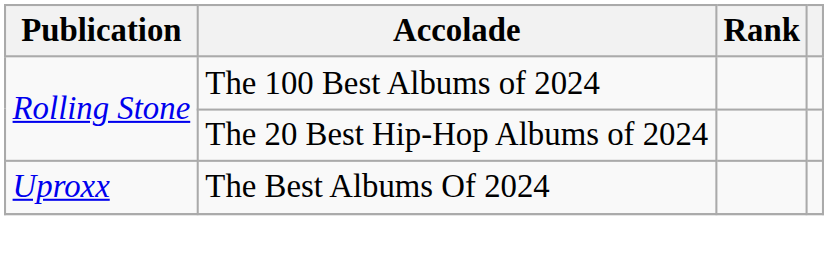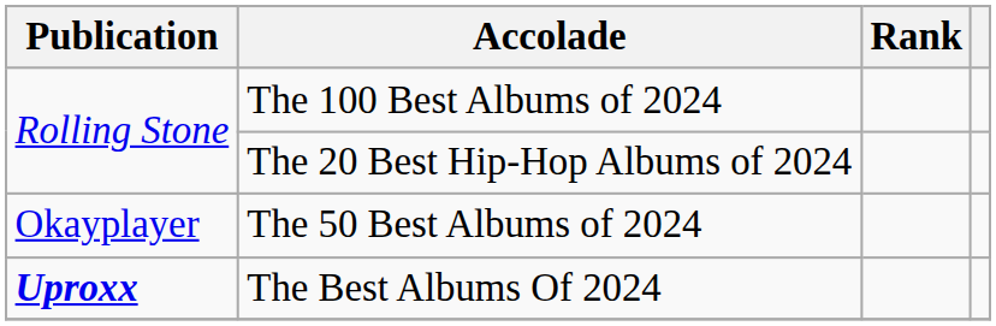+ row: Okayplayer | The 50 Best Albums of 2024
The Best Albums Of 2024 | Publication: normal -> bold
